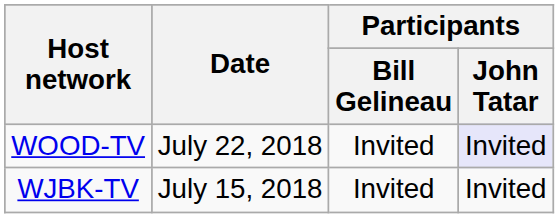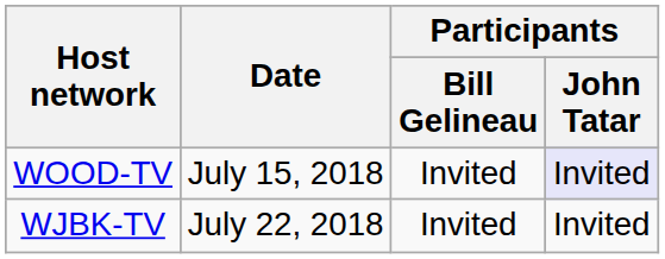WOOD-TV | Date: July 22, 2018 -> July 15, 2018
WJBK-TV | Date: July 15, 2018 -> July 22, 2018
